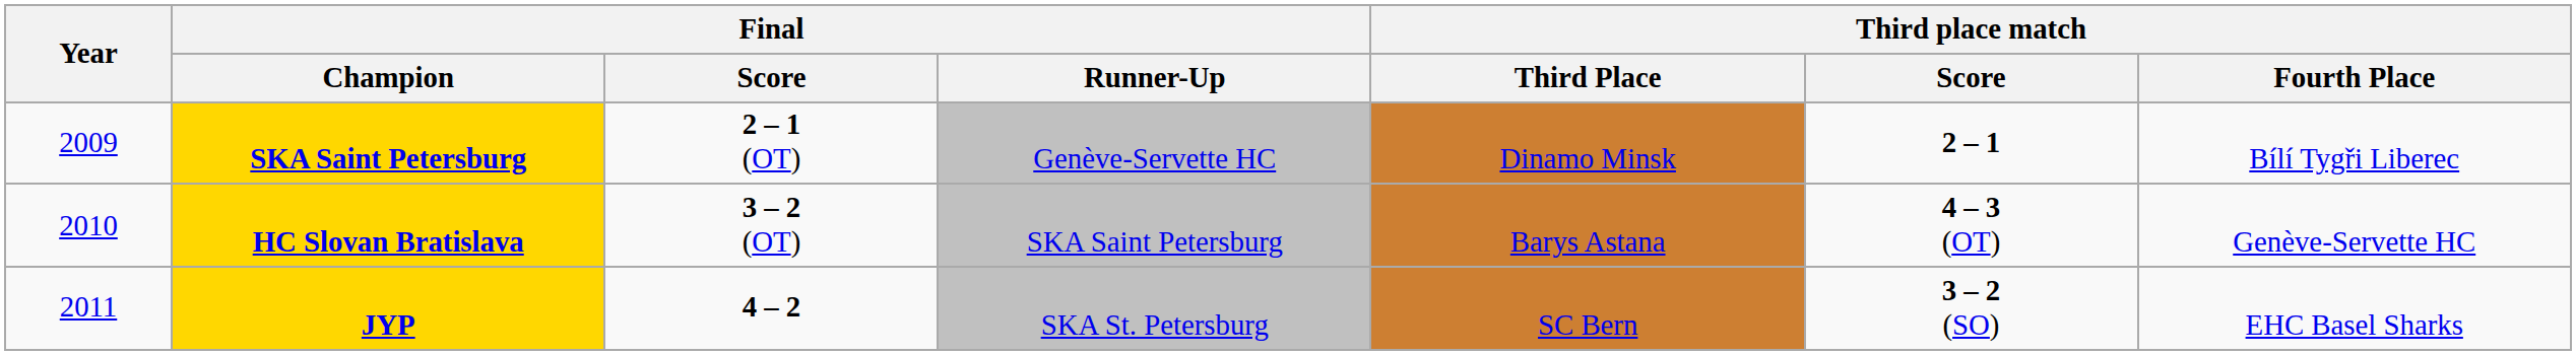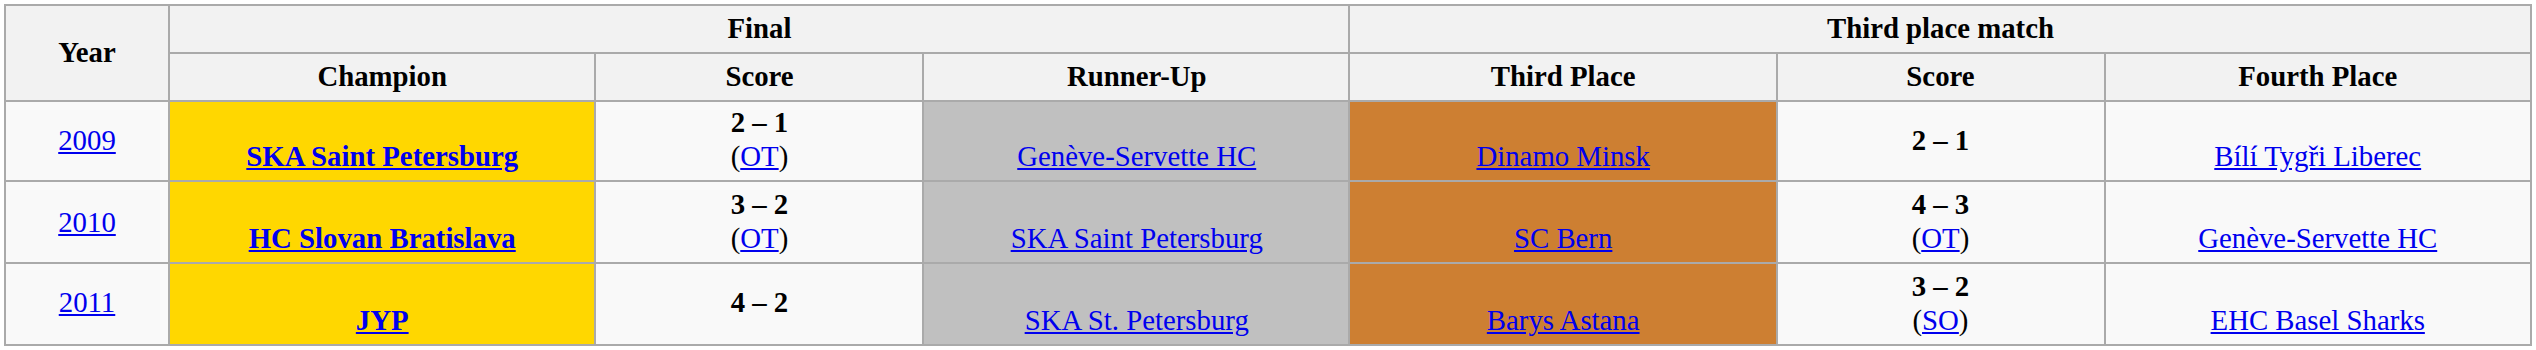HC Slovan Bratislava | Third place match / Third Place: Barys Astana -> SC Bern
JYP | Third place match / Third Place: SC Bern -> Barys Astana
